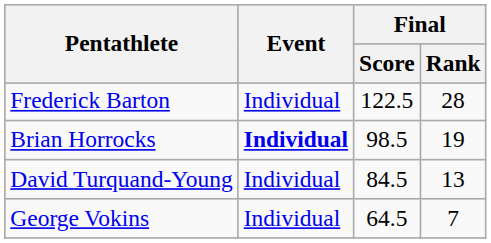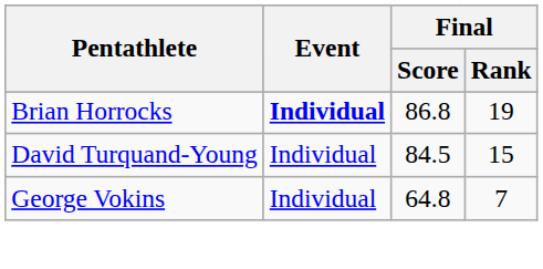- row: Frederick Barton | Individual | 122.5 | 28
Brian Horrocks | Final / Score: 98.5 -> 86.8
David Turquand-Young | Final / Rank: 13 -> 15
George Vokins | Final / Score: 64.5 -> 64.8
